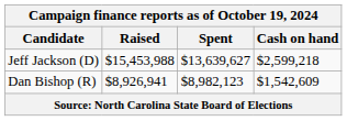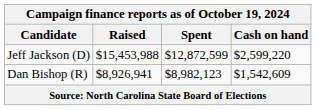Jeff Jackson (D) | Spent: $13,639,627 -> $12,872,599
Jeff Jackson (D) | Cash on hand: $2,599,218 -> $2,599,220
